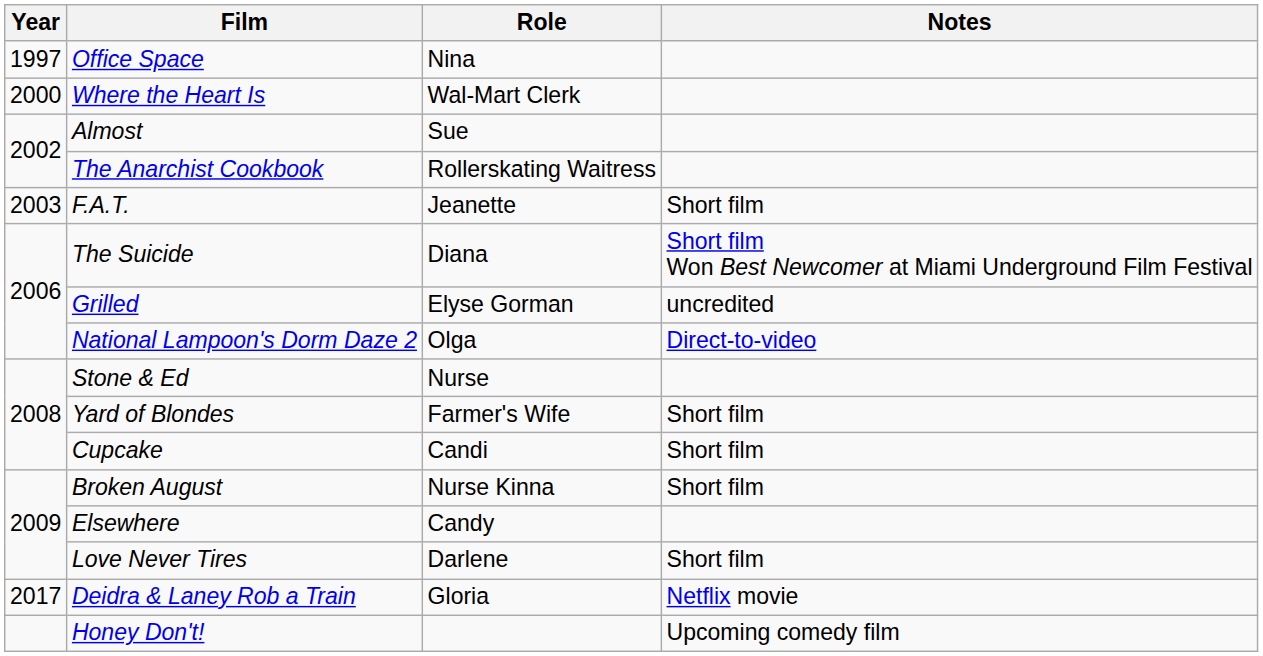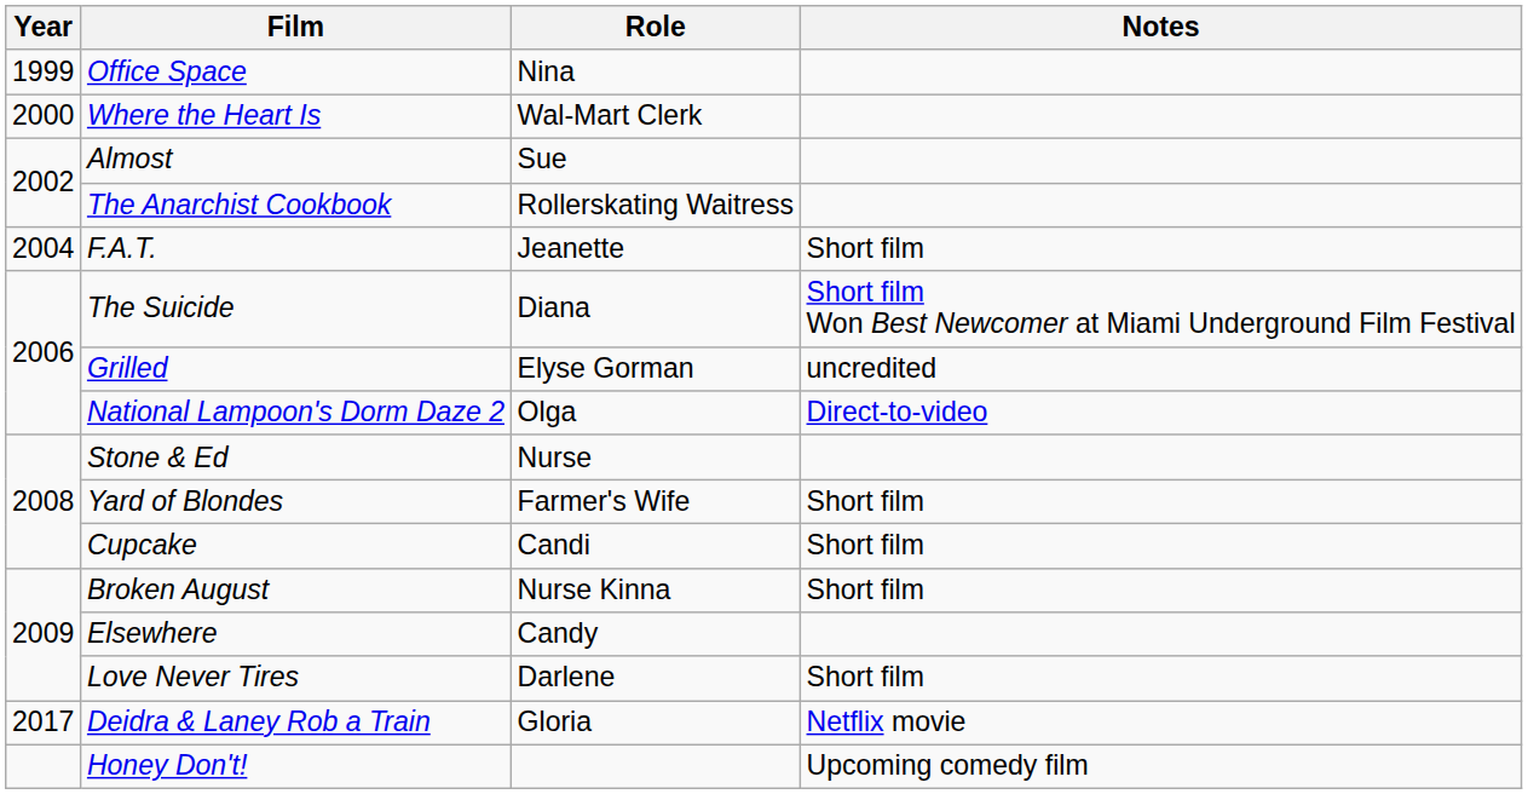Office Space | Year: 1997 -> 1999
F.A.T. | Year: 2003 -> 2004
